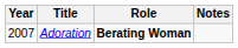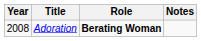Adoration | Year: 2007 -> 2008
